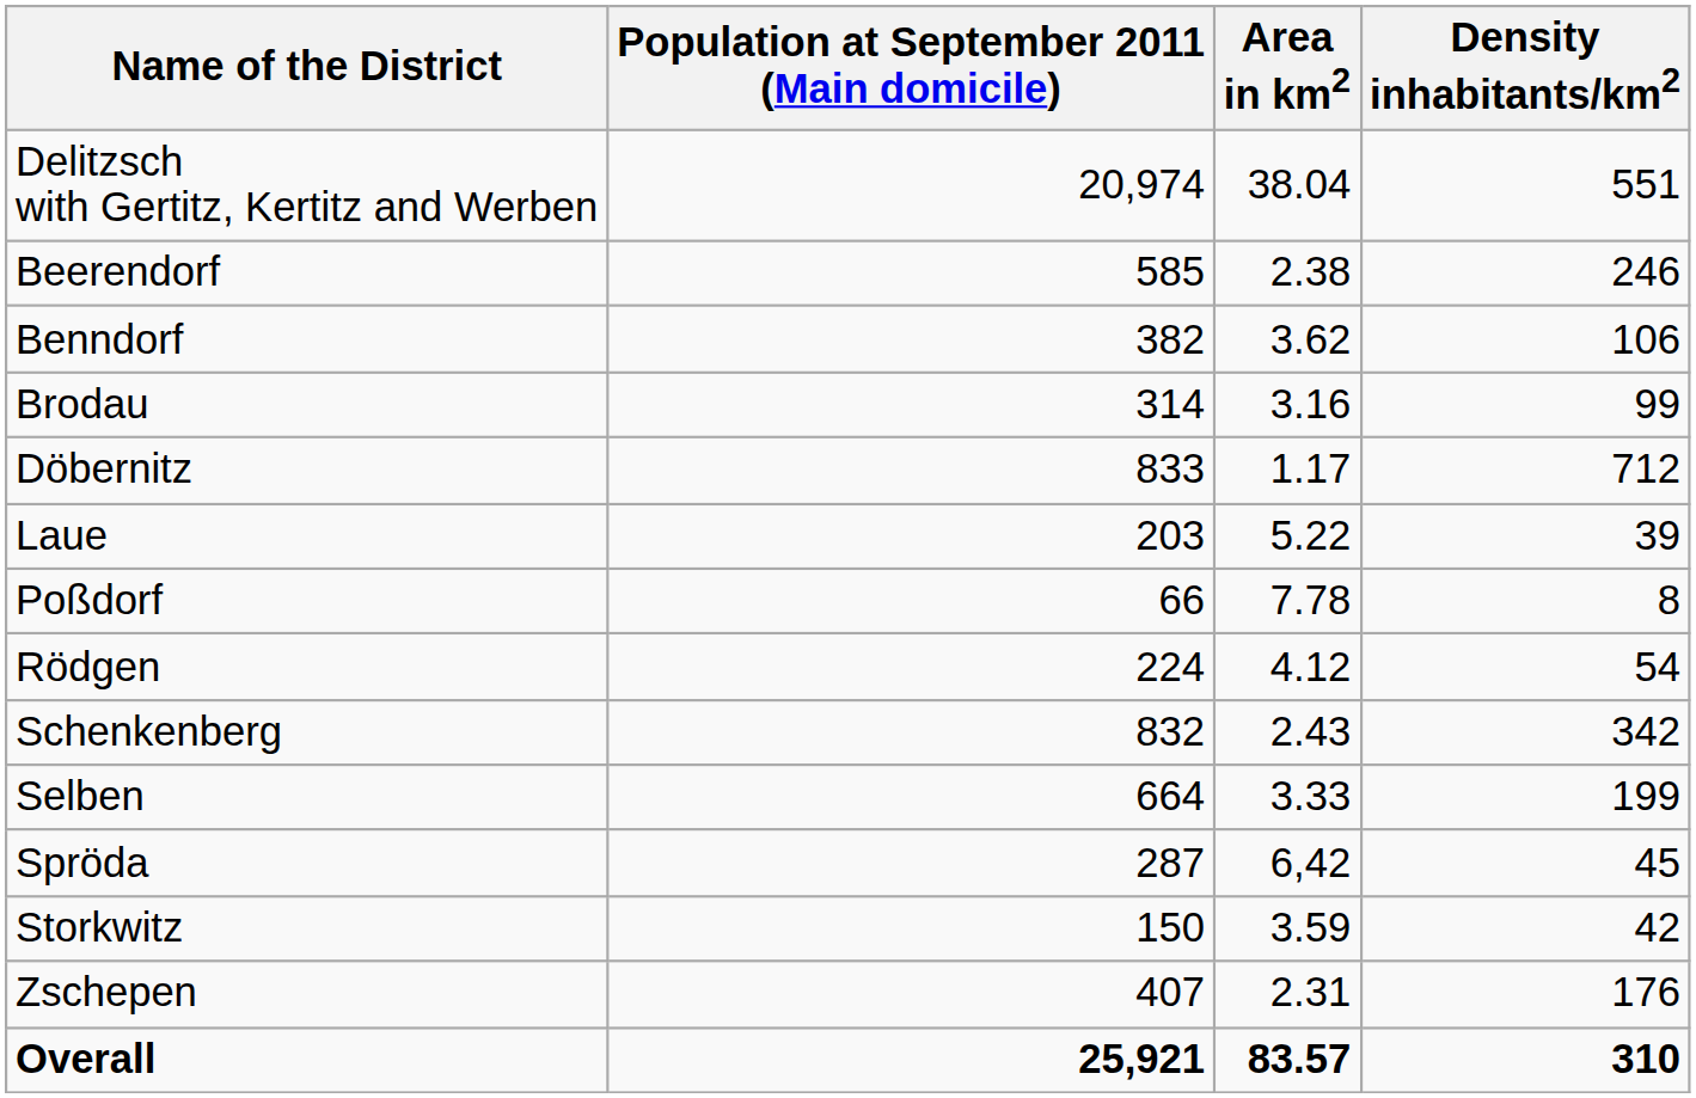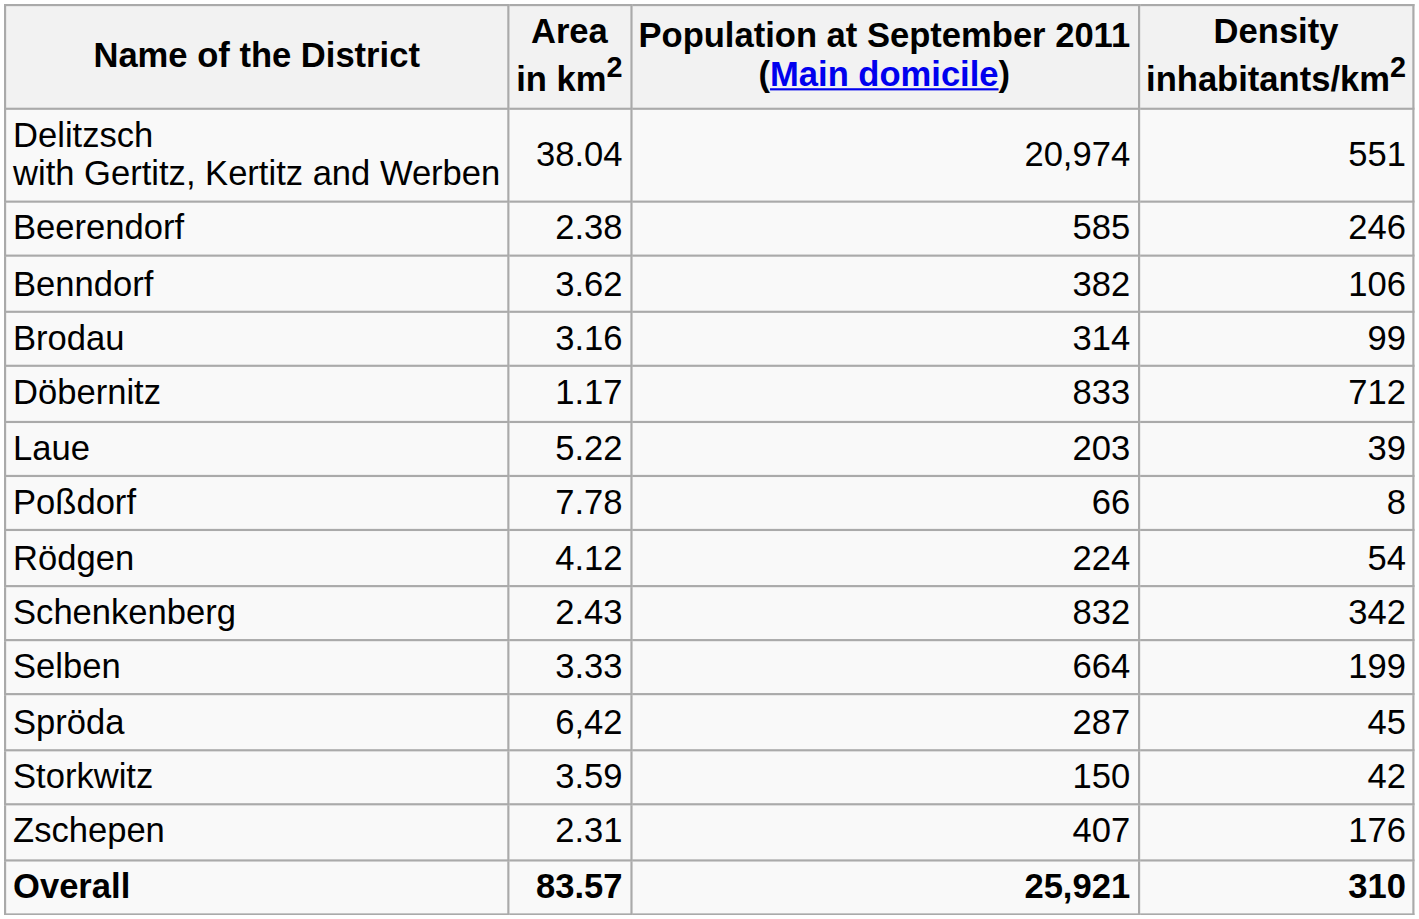columns swapped: Area in km2 <-> Population at September 2011 (Main domicile)
